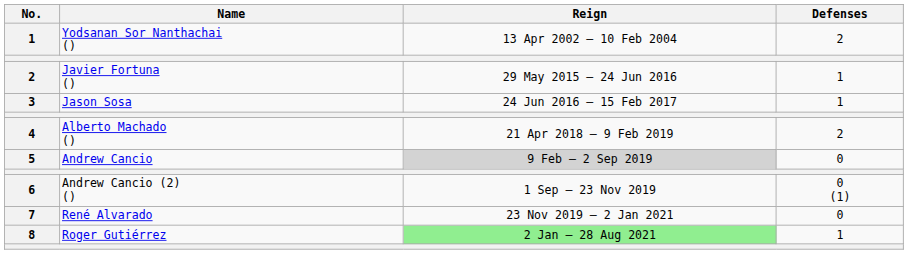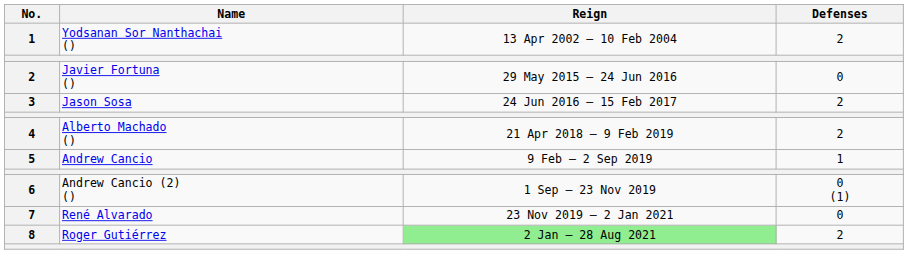Javier Fortuna () | Defenses: 1 -> 0
Jason Sosa | Defenses: 1 -> 2
Andrew Cancio | Reign: lightgrey background -> no background
Andrew Cancio | Defenses: 0 -> 1
Roger Gutiérrez | Defenses: 1 -> 2
